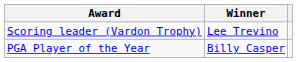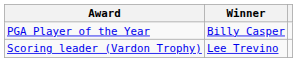rows swapped: PGA Player of the Year <-> Scoring leader (Vardon Trophy)
